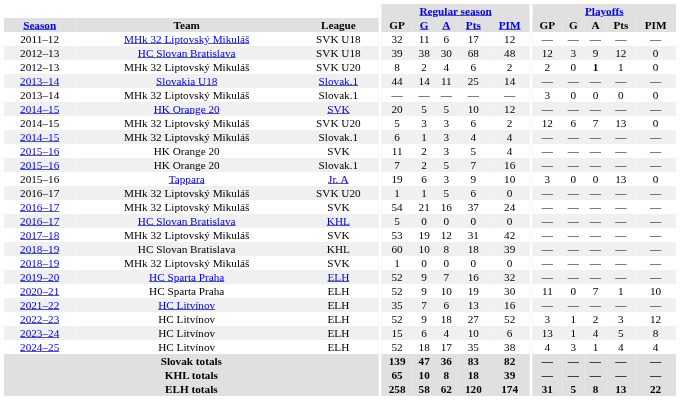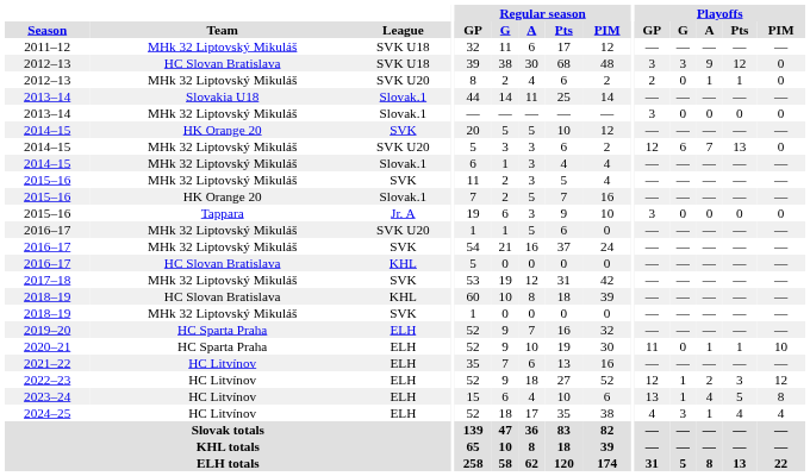2012–13 / SVK U18 | Playoffs / GP: 12 -> 3
2012–13 / SVK U20 | Playoffs / A: bold -> normal
2015–16 / SVK | Team: HK Orange 20 -> MHk 32 Liptovský Mikuláš
2015–16 / Jr. A | Playoffs / Pts: 13 -> 0
2020–21 | Playoffs / A: 7 -> 1
2022–23 | Playoffs / GP: 3 -> 12
